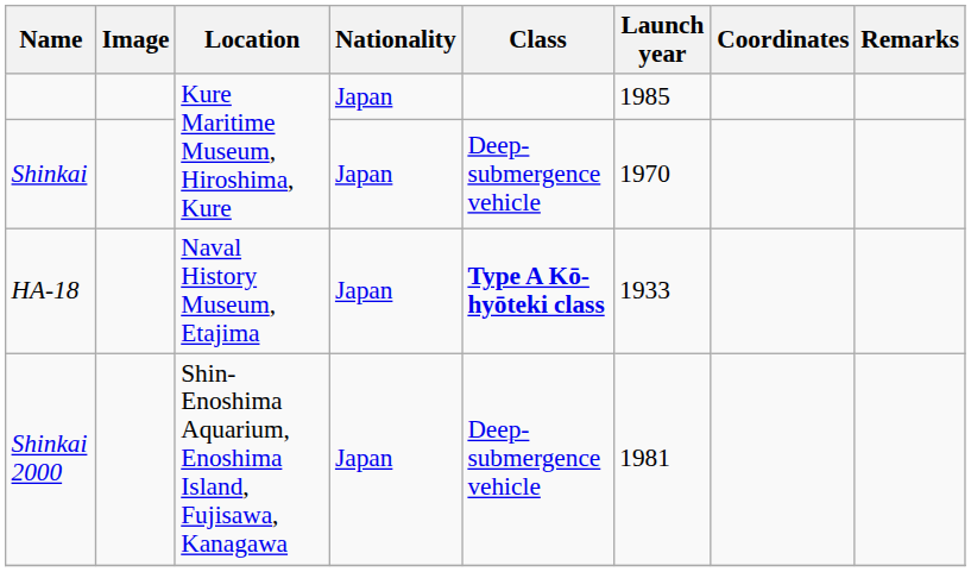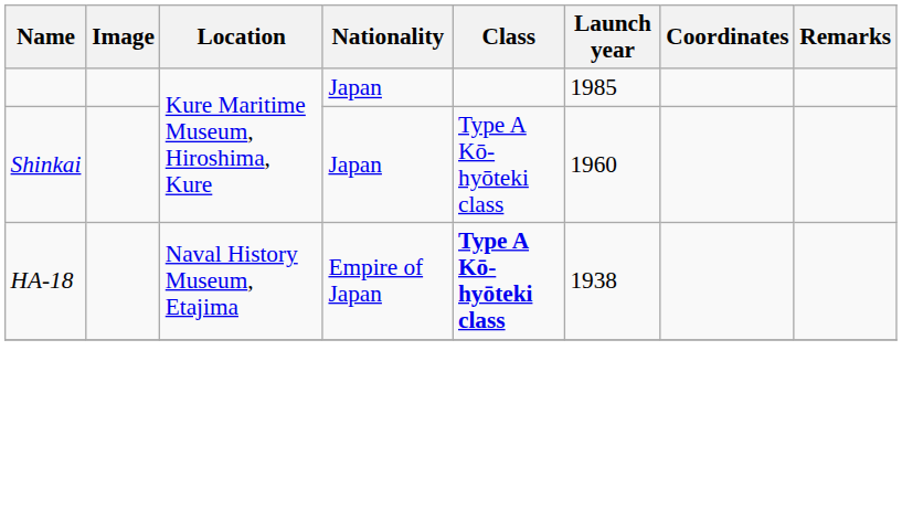Shinkai | Class: Deep-submergence vehicle -> Type A Kō-hyōteki class
Shinkai | Launch year: 1970 -> 1960
HA-18 | Nationality: Japan -> Empire of Japan
HA-18 | Launch year: 1933 -> 1938
- row: Shinkai 2000 | Shin-Enoshima Aquarium, Enoshima Island, Fujisawa, Kanagawa | Japan | Deep-submergence vehicle | 1981
